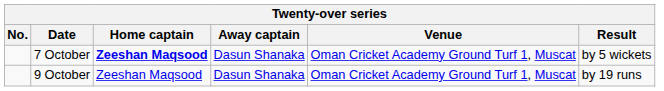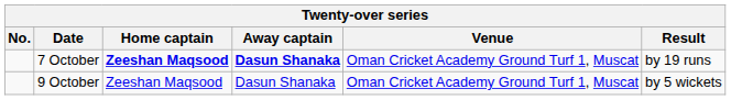7 October | Away captain: normal -> bold
7 October | Result: by 5 wickets -> by 19 runs
9 October | Result: by 19 runs -> by 5 wickets
